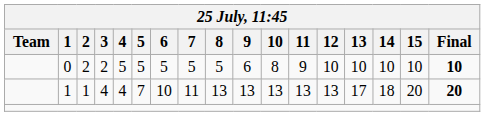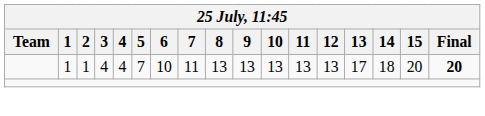- row: 0 | 2 | 2 | 5 | 5 | 5 | 5 | 5 | 6 | 8 | 9 | 10 | 10 | 10 | 10 | 10
